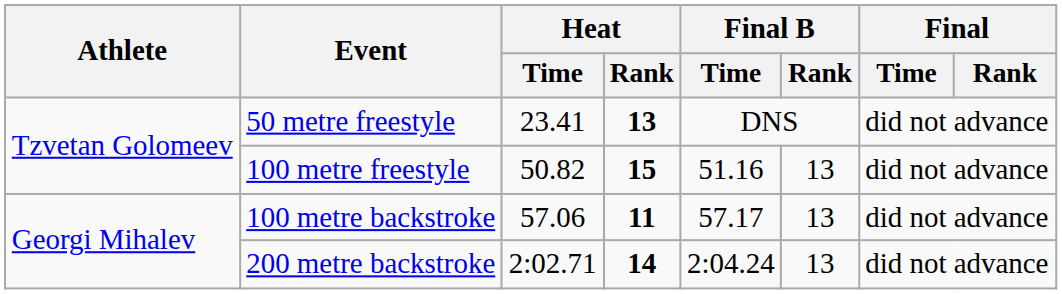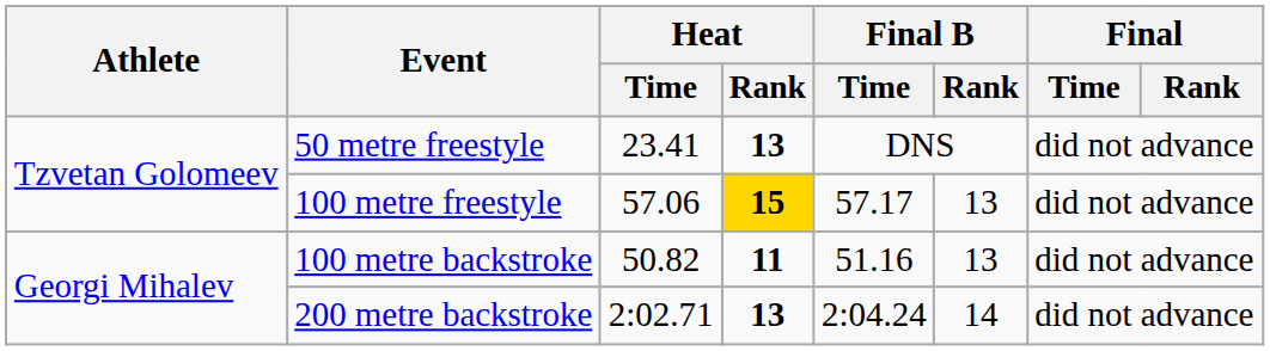100 metre freestyle | Heat / Time: 50.82 -> 57.06
100 metre freestyle | Heat / Rank: no background -> gold background
100 metre freestyle | Final B / Time: 51.16 -> 57.17
100 metre backstroke | Heat / Time: 57.06 -> 50.82
100 metre backstroke | Final B / Time: 57.17 -> 51.16
200 metre backstroke | Heat / Rank: 14 -> 13
200 metre backstroke | Final B / Rank: 13 -> 14
